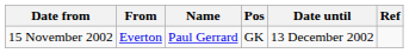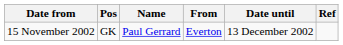columns swapped: Pos <-> From
